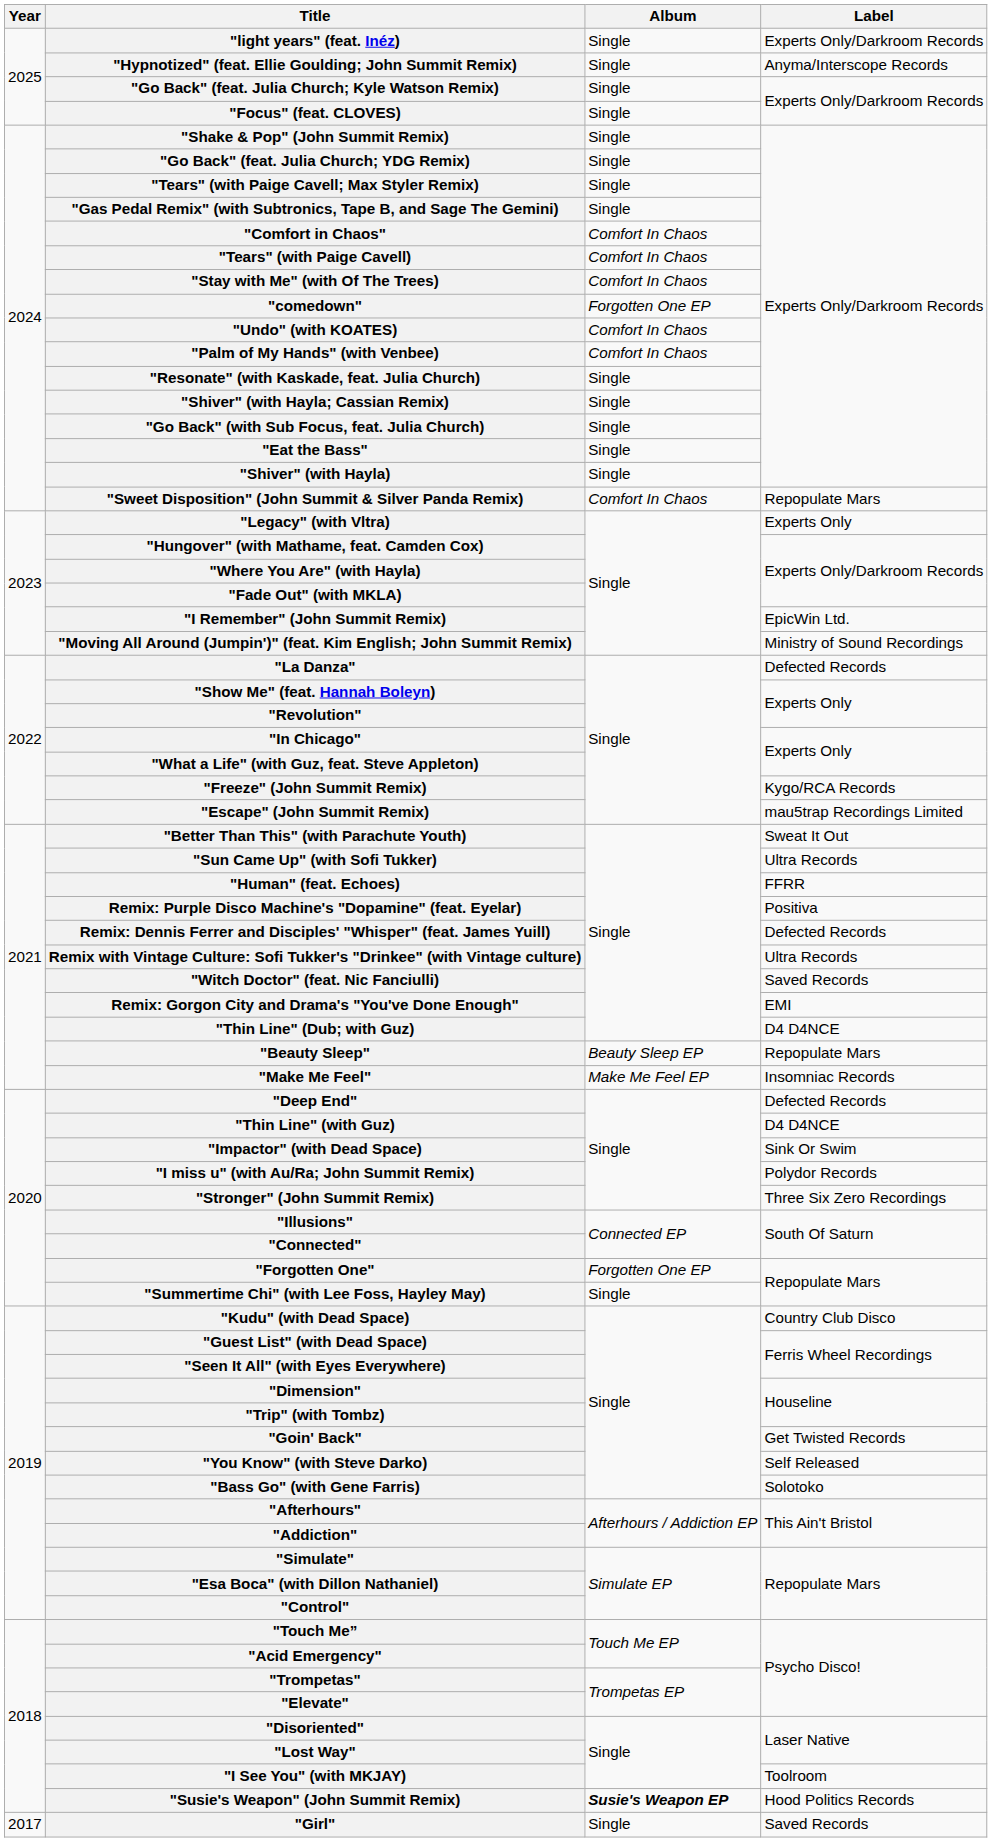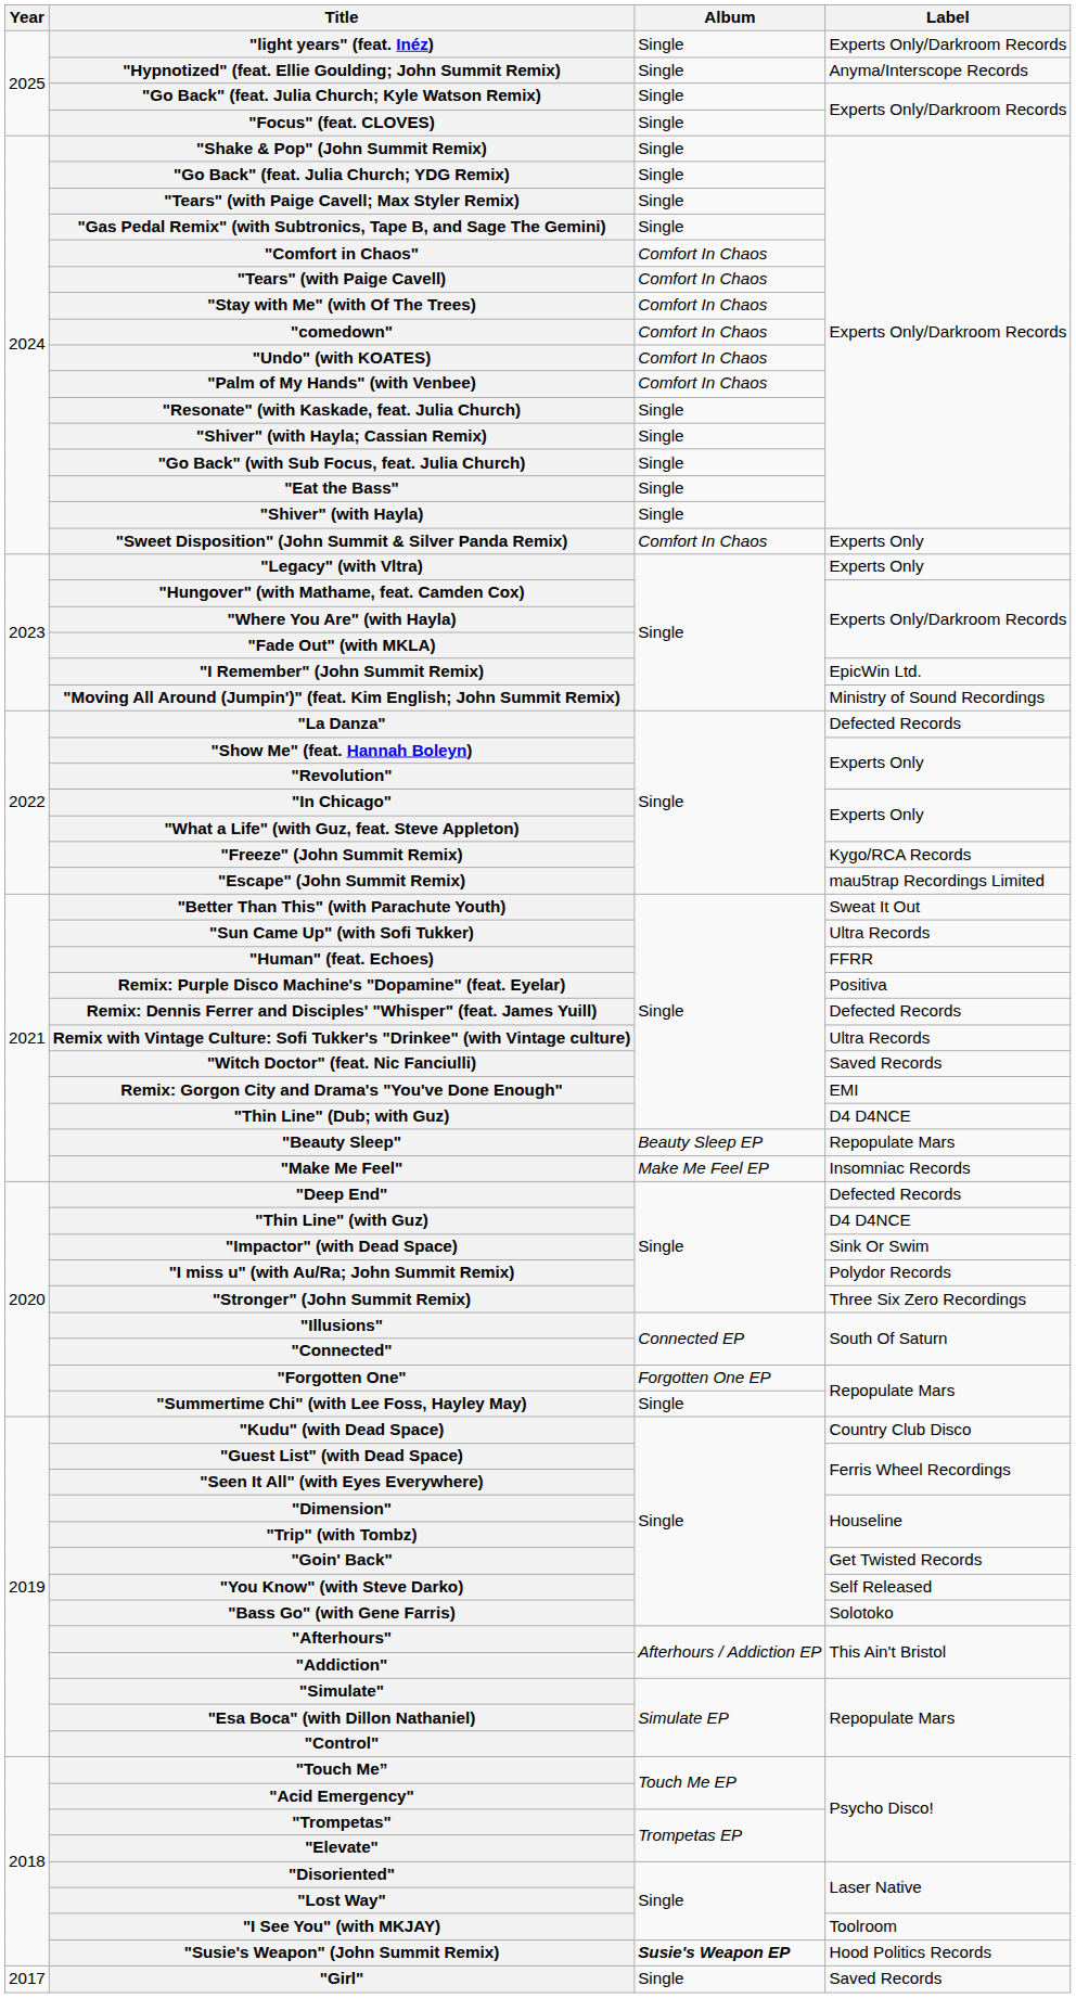"comedown" | Album: Forgotten One EP -> Comfort In Chaos
"Sweet Disposition" (John Summit & Silver Panda Remix) | Label: Repopulate Mars -> Experts Only
